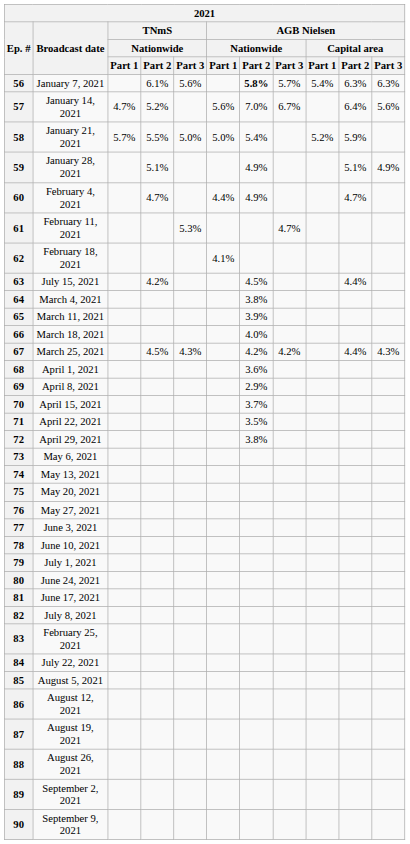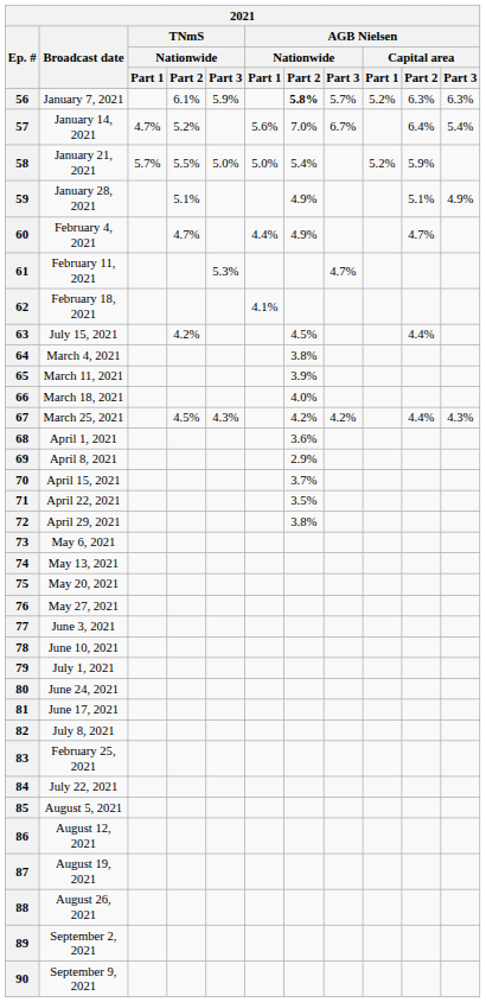56 | TNmS / Nationwide / Part 3: 5.6% -> 5.9%
56 | AGB Nielsen / Capital area / Part 1: 5.4% -> 5.2%
57 | AGB Nielsen / Capital area / Part 3: 5.6% -> 5.4%
